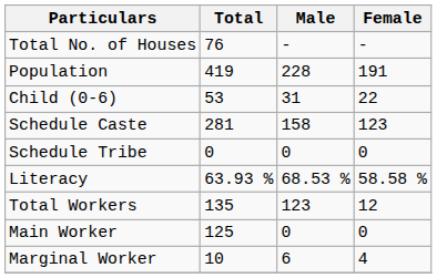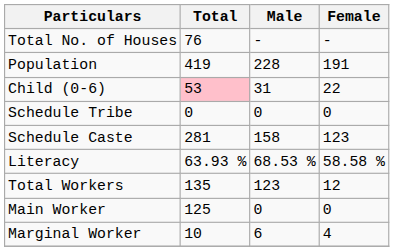Child (0-6) | Total: no background -> pink background
rows swapped: Schedule Caste <-> Schedule Tribe
